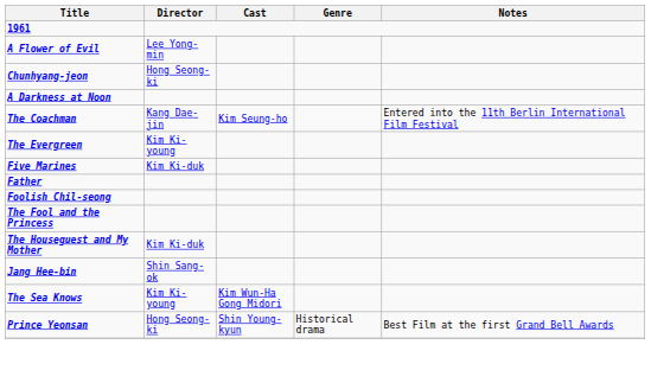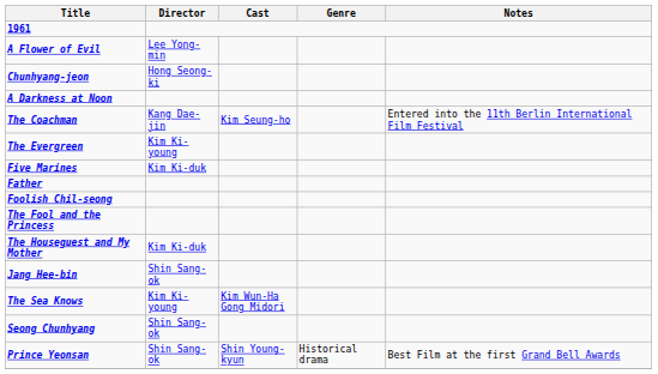+ row: Seong Chunhyang | Shin Sang-ok
Prince Yeonsan | Director: Hong Seong-ki -> Shin Sang-ok
